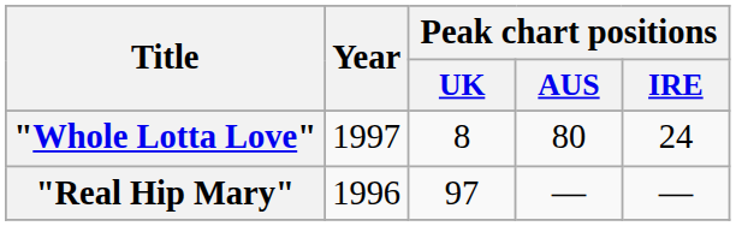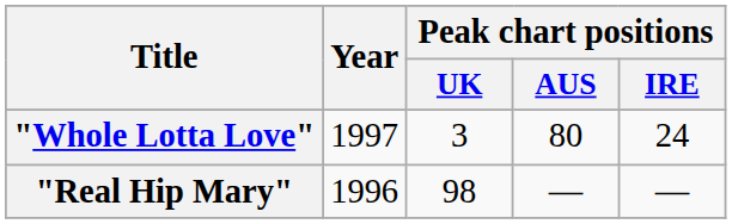"Whole Lotta Love" | Peak chart positions / UK: 8 -> 3
"Real Hip Mary" | Peak chart positions / UK: 97 -> 98
